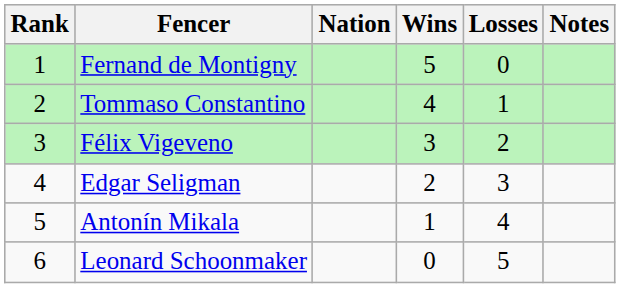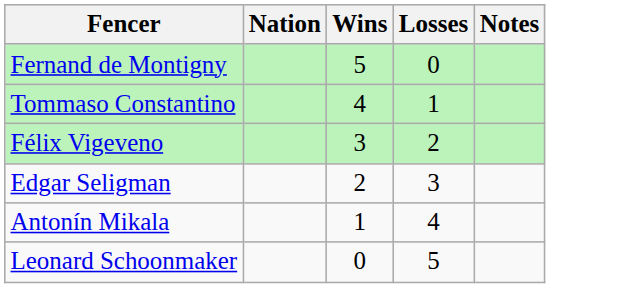- column: Rank | 1 | 2 | 3 | 4 | 5 | 6
